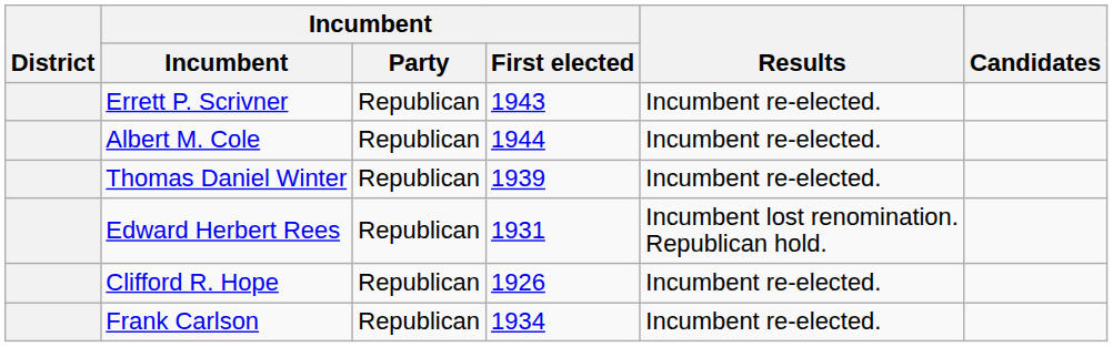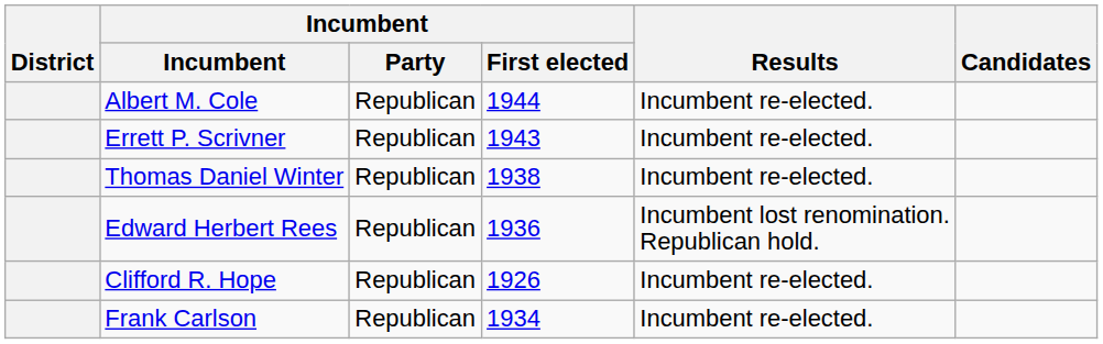rows swapped: Albert M. Cole <-> Errett P. Scrivner
Thomas Daniel Winter | Incumbent / First elected: 1939 -> 1938
Edward Herbert Rees | Incumbent / First elected: 1931 -> 1936
